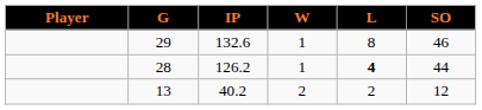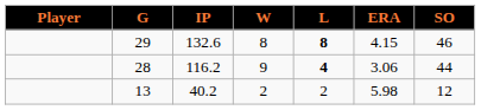+ column: ERA | 4.15 | 3.06 | 5.98
29 | W: 1 -> 8
29 | L: normal -> bold
28 | IP: 126.2 -> 116.2
28 | W: 1 -> 9
